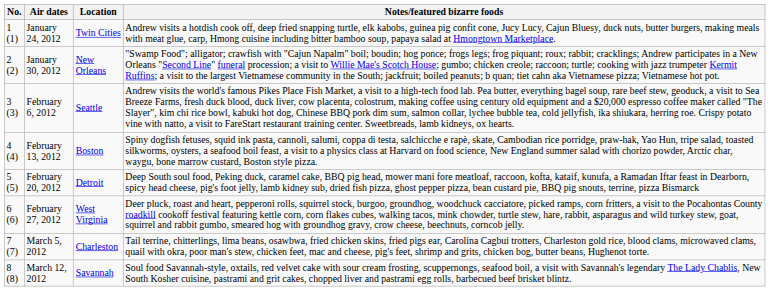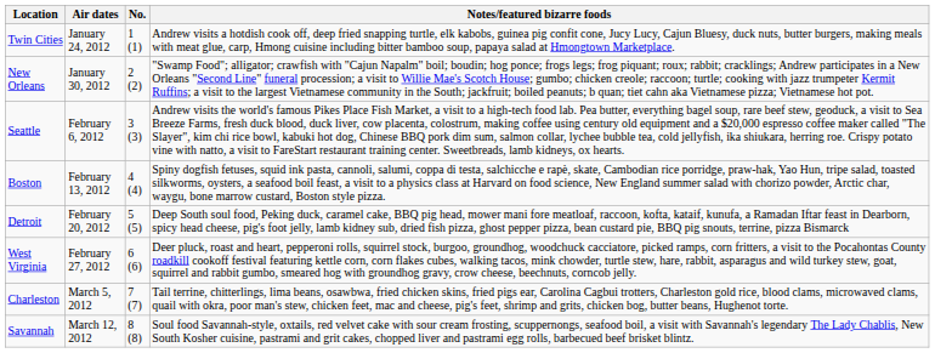columns swapped: No. <-> Location
